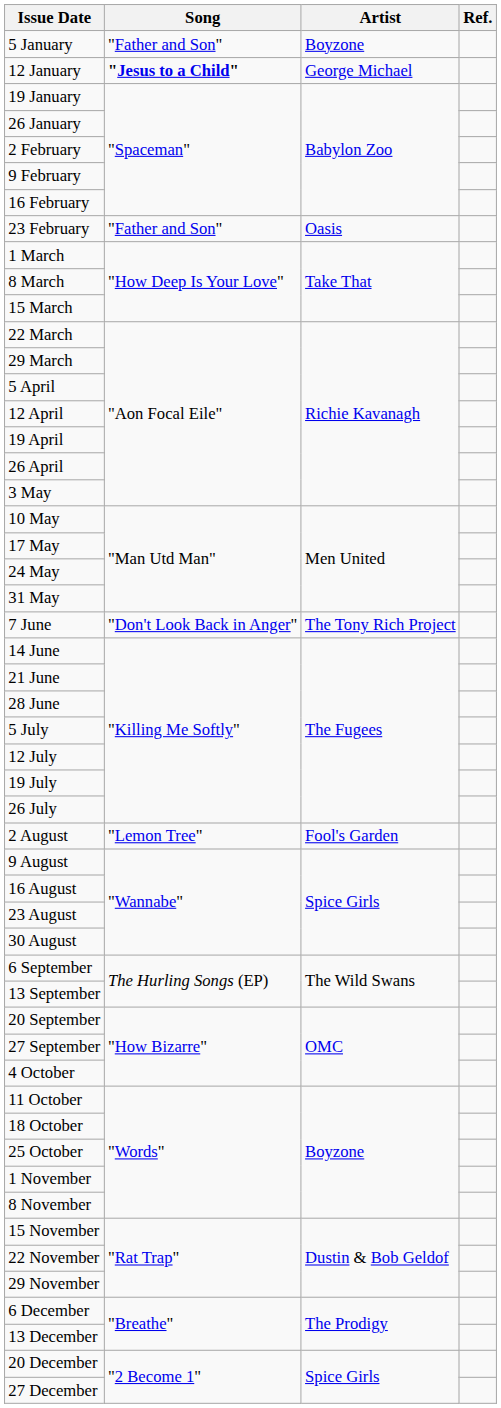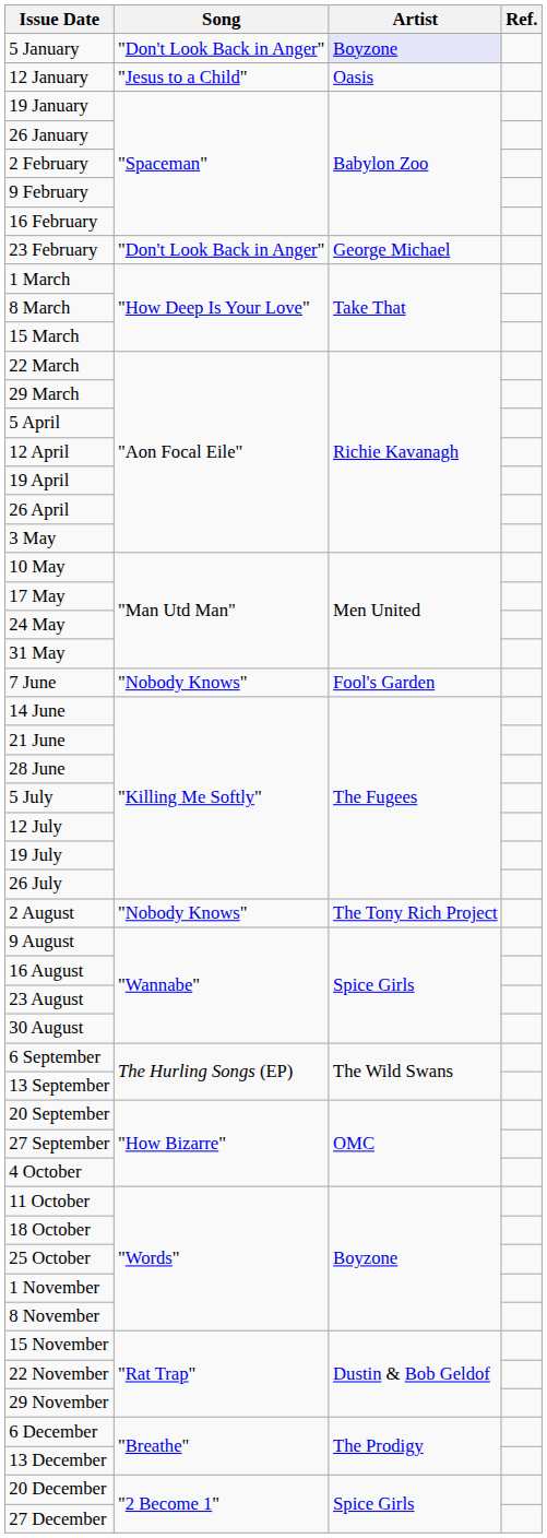5 January | Song: "Father and Son" -> "Don't Look Back in Anger"
5 January | Artist: no background -> lavender background
12 January | Song: bold -> normal
12 January | Artist: George Michael -> Oasis
23 February | Song: "Father and Son" -> "Don't Look Back in Anger"
23 February | Artist: Oasis -> George Michael
7 June | Song: "Don't Look Back in Anger" -> "Nobody Knows"
7 June | Artist: The Tony Rich Project -> Fool's Garden
2 August | Song: "Lemon Tree" -> "Nobody Knows"
2 August | Artist: Fool's Garden -> The Tony Rich Project
